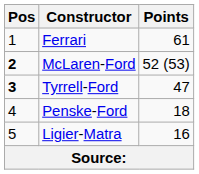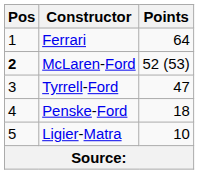Ferrari | Points: 61 -> 64
Tyrrell-Ford | Pos: bold -> normal
Ligier-Matra | Points: 16 -> 10
